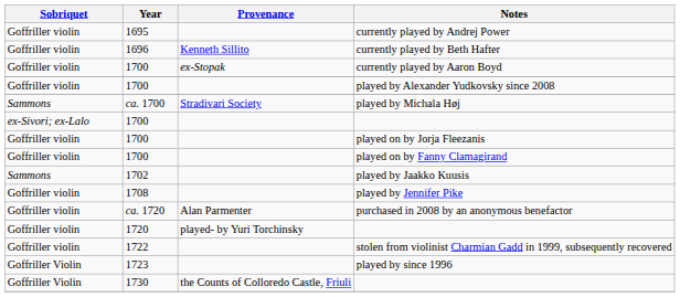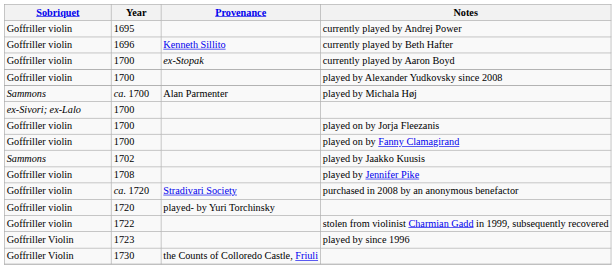played by Michala Høj | Provenance: Stradivari Society -> Alan Parmenter
purchased in 2008 by an anonymous benefactor | Provenance: Alan Parmenter -> Stradivari Society
